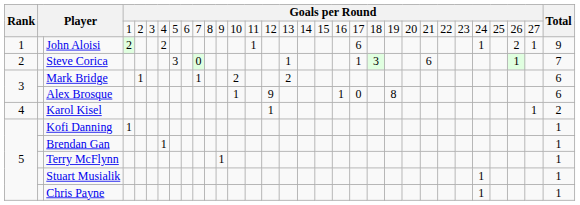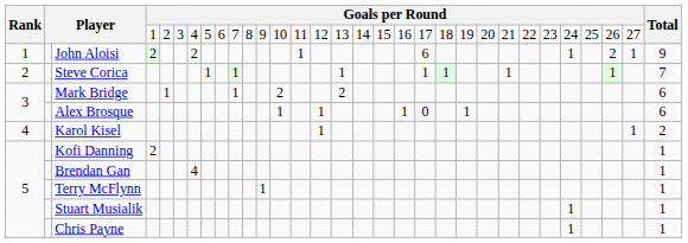Steve Corica | column 8: 3 -> 1
Steve Corica | column 10: 0 -> 1
Steve Corica | column 21: 3 -> 1
Steve Corica | column 24: 6 -> 1
Alex Brosque | column 15: 9 -> 1
Alex Brosque | column 22: 8 -> 1
Kofi Danning | column 4: 1 -> 2
Brendan Gan | column 7: 1 -> 4
